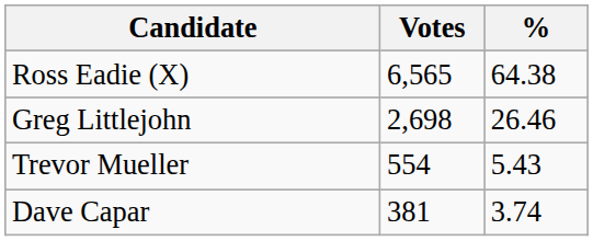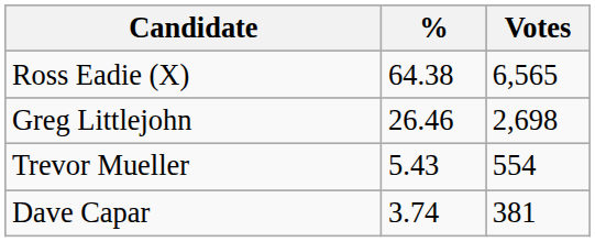columns swapped: Votes <-> %
